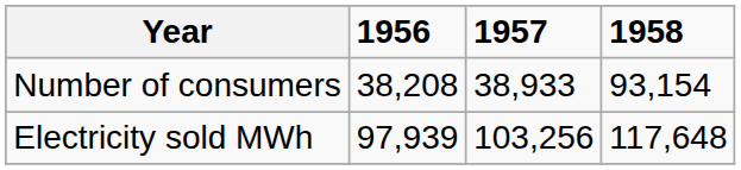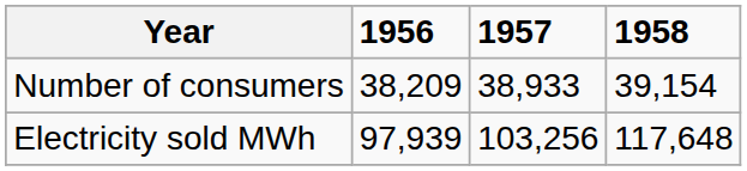Number of consumers | 1956: 38,208 -> 38,209
Number of consumers | 1958: 93,154 -> 39,154
